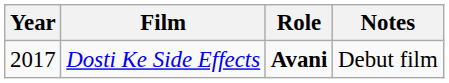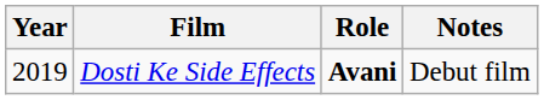Dosti Ke Side Effects | Year: 2017 -> 2019
